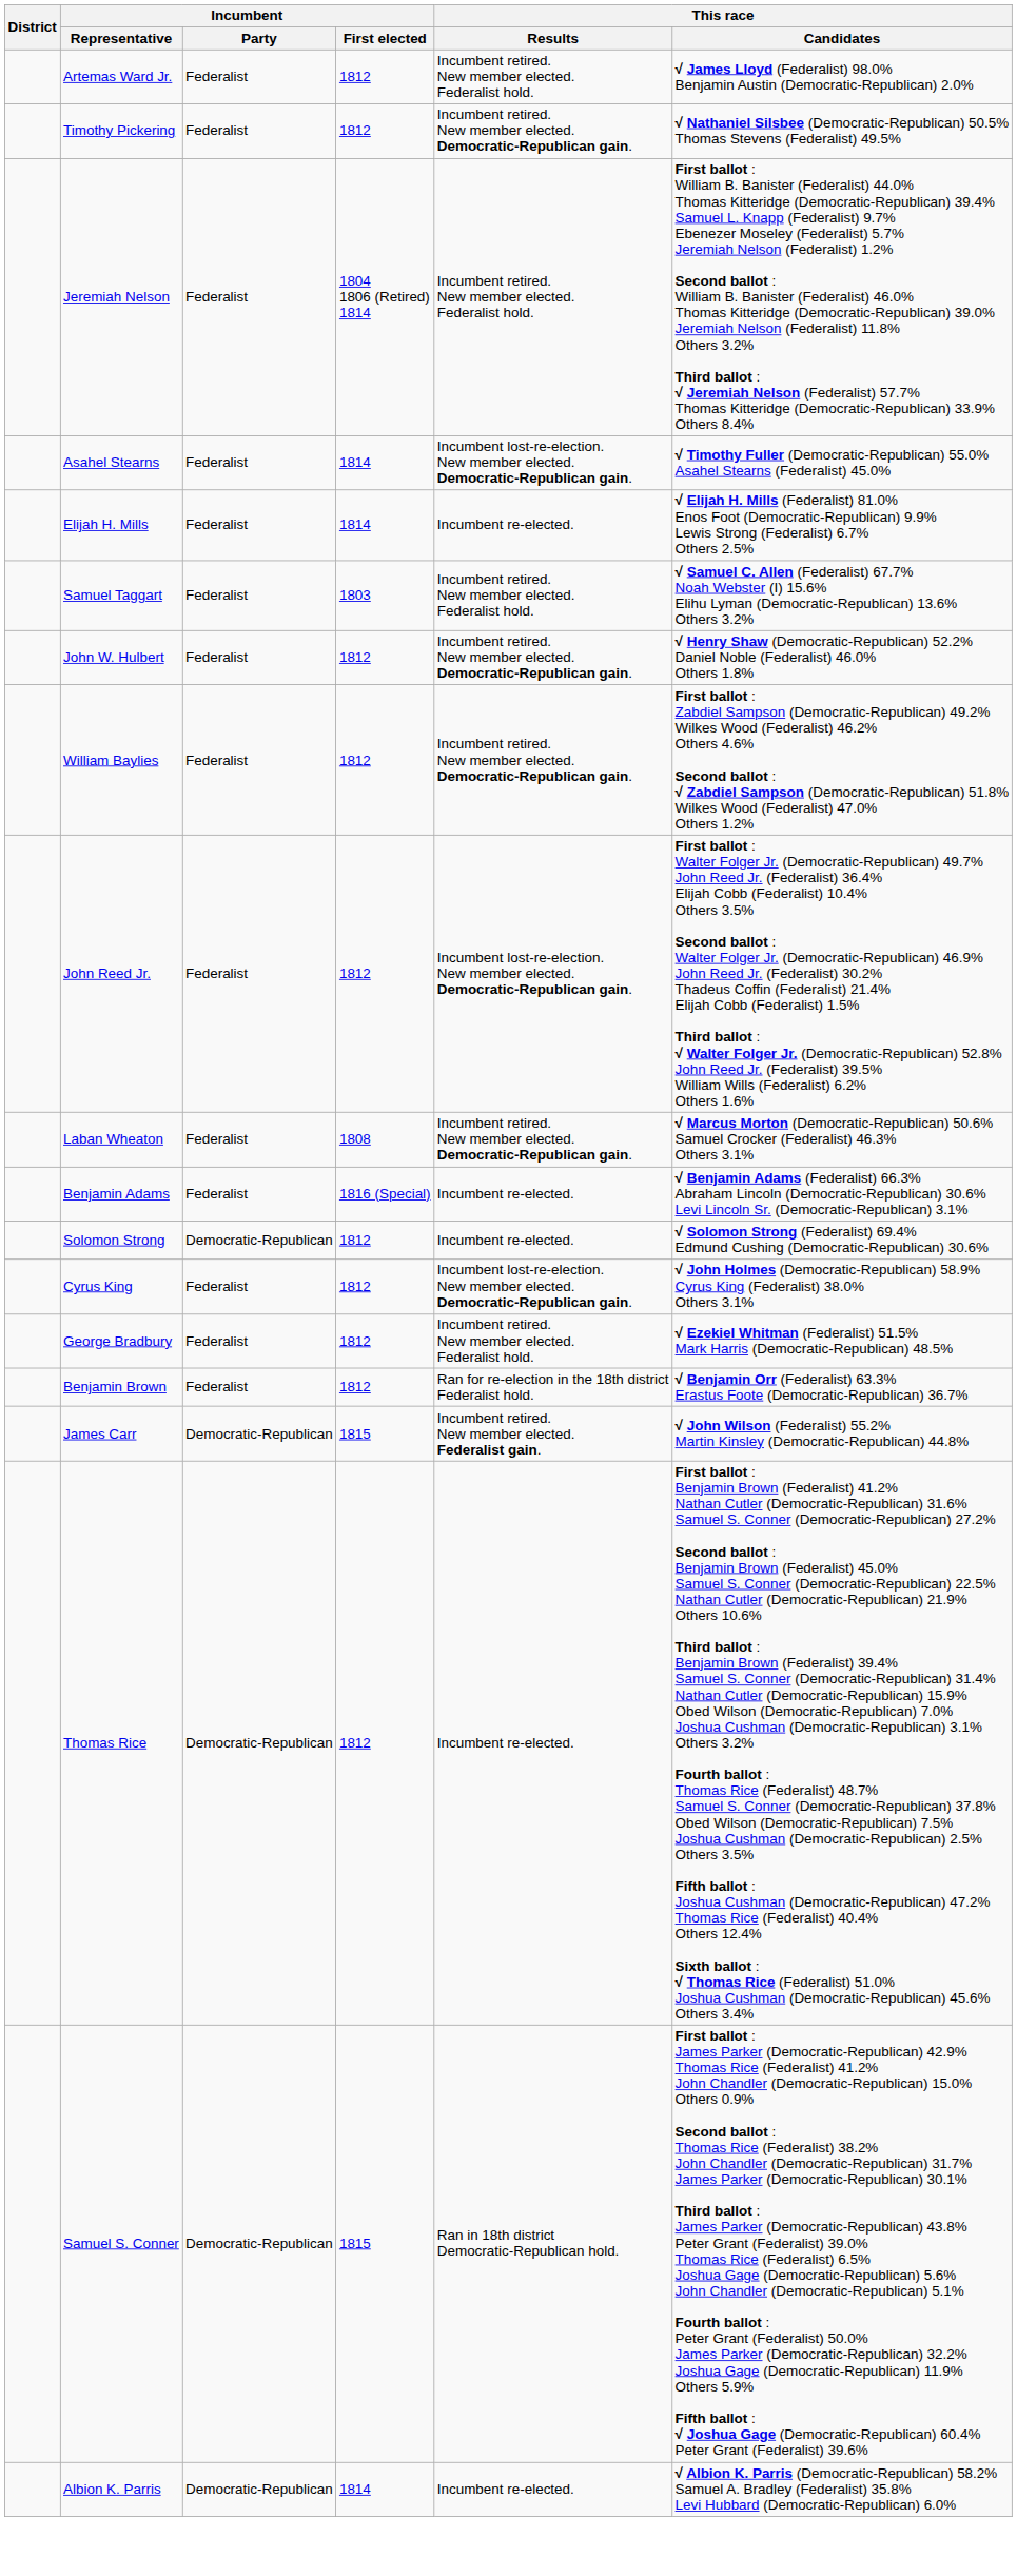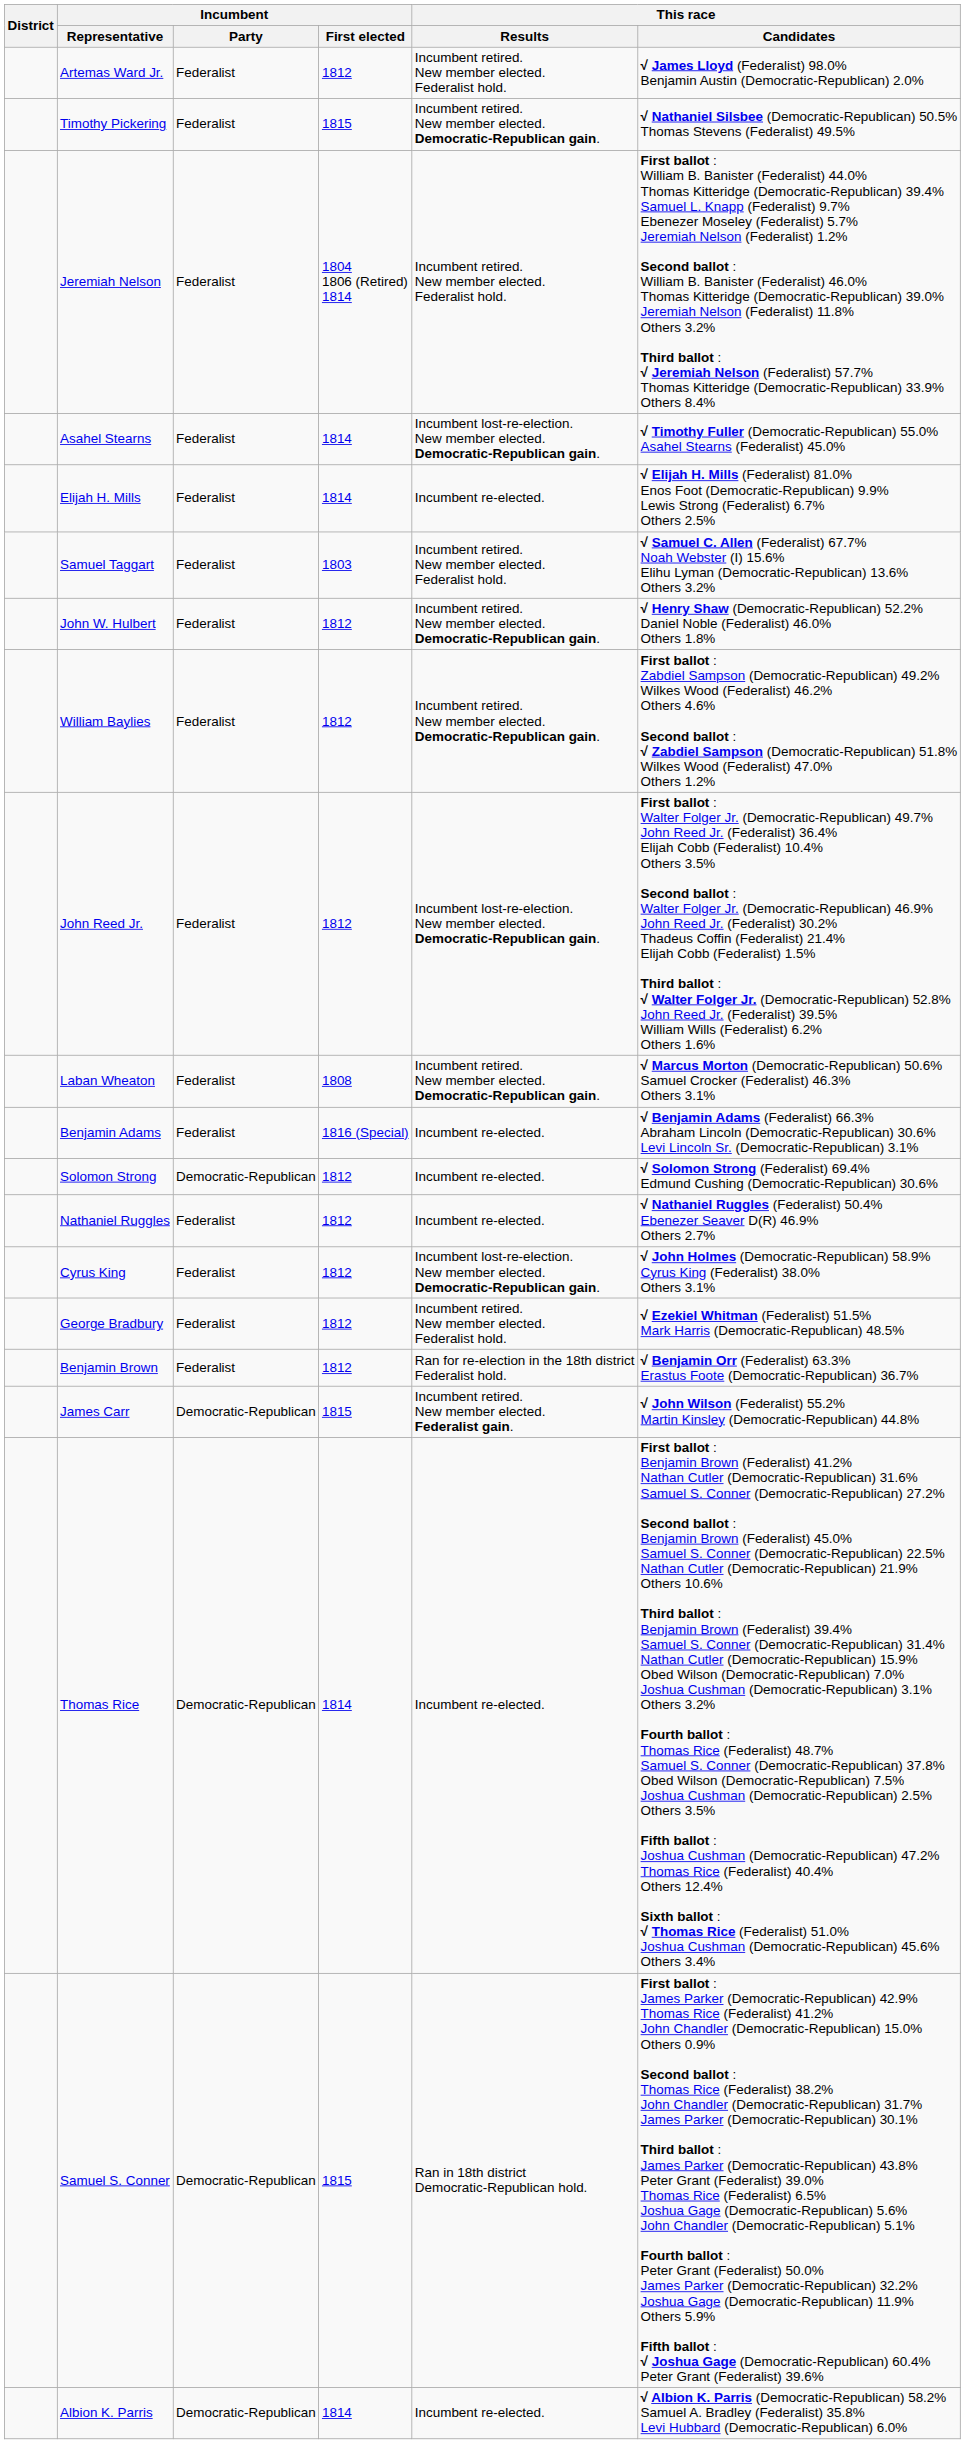Timothy Pickering | Incumbent / First elected: 1812 -> 1815
+ row: Nathaniel Ruggles | Federalist | 1812 | Incumbent re-elected. | √ Nathaniel Ruggles (Federalist) 50.4% Ebenezer Seaver D(R) 46.9% Others 2.7%
Thomas Rice | Incumbent / First elected: 1812 -> 1814
